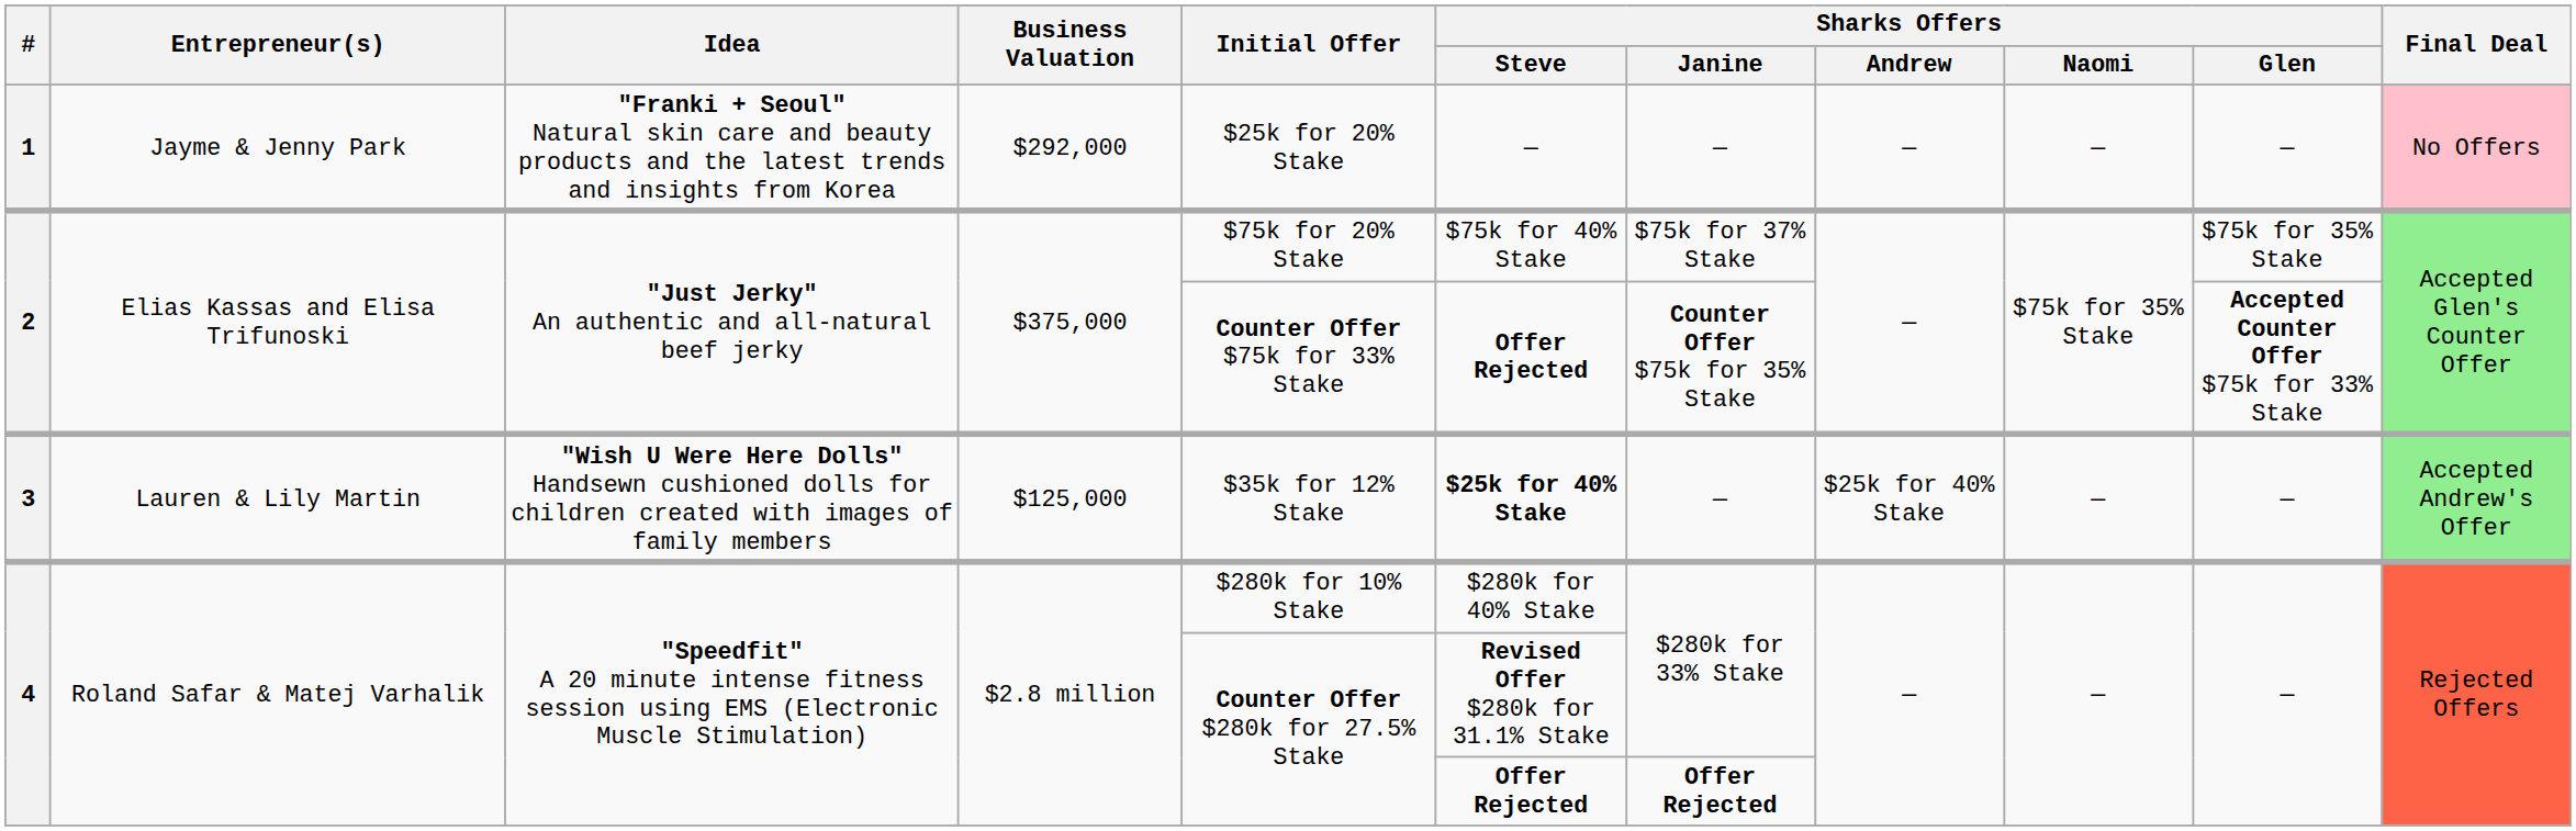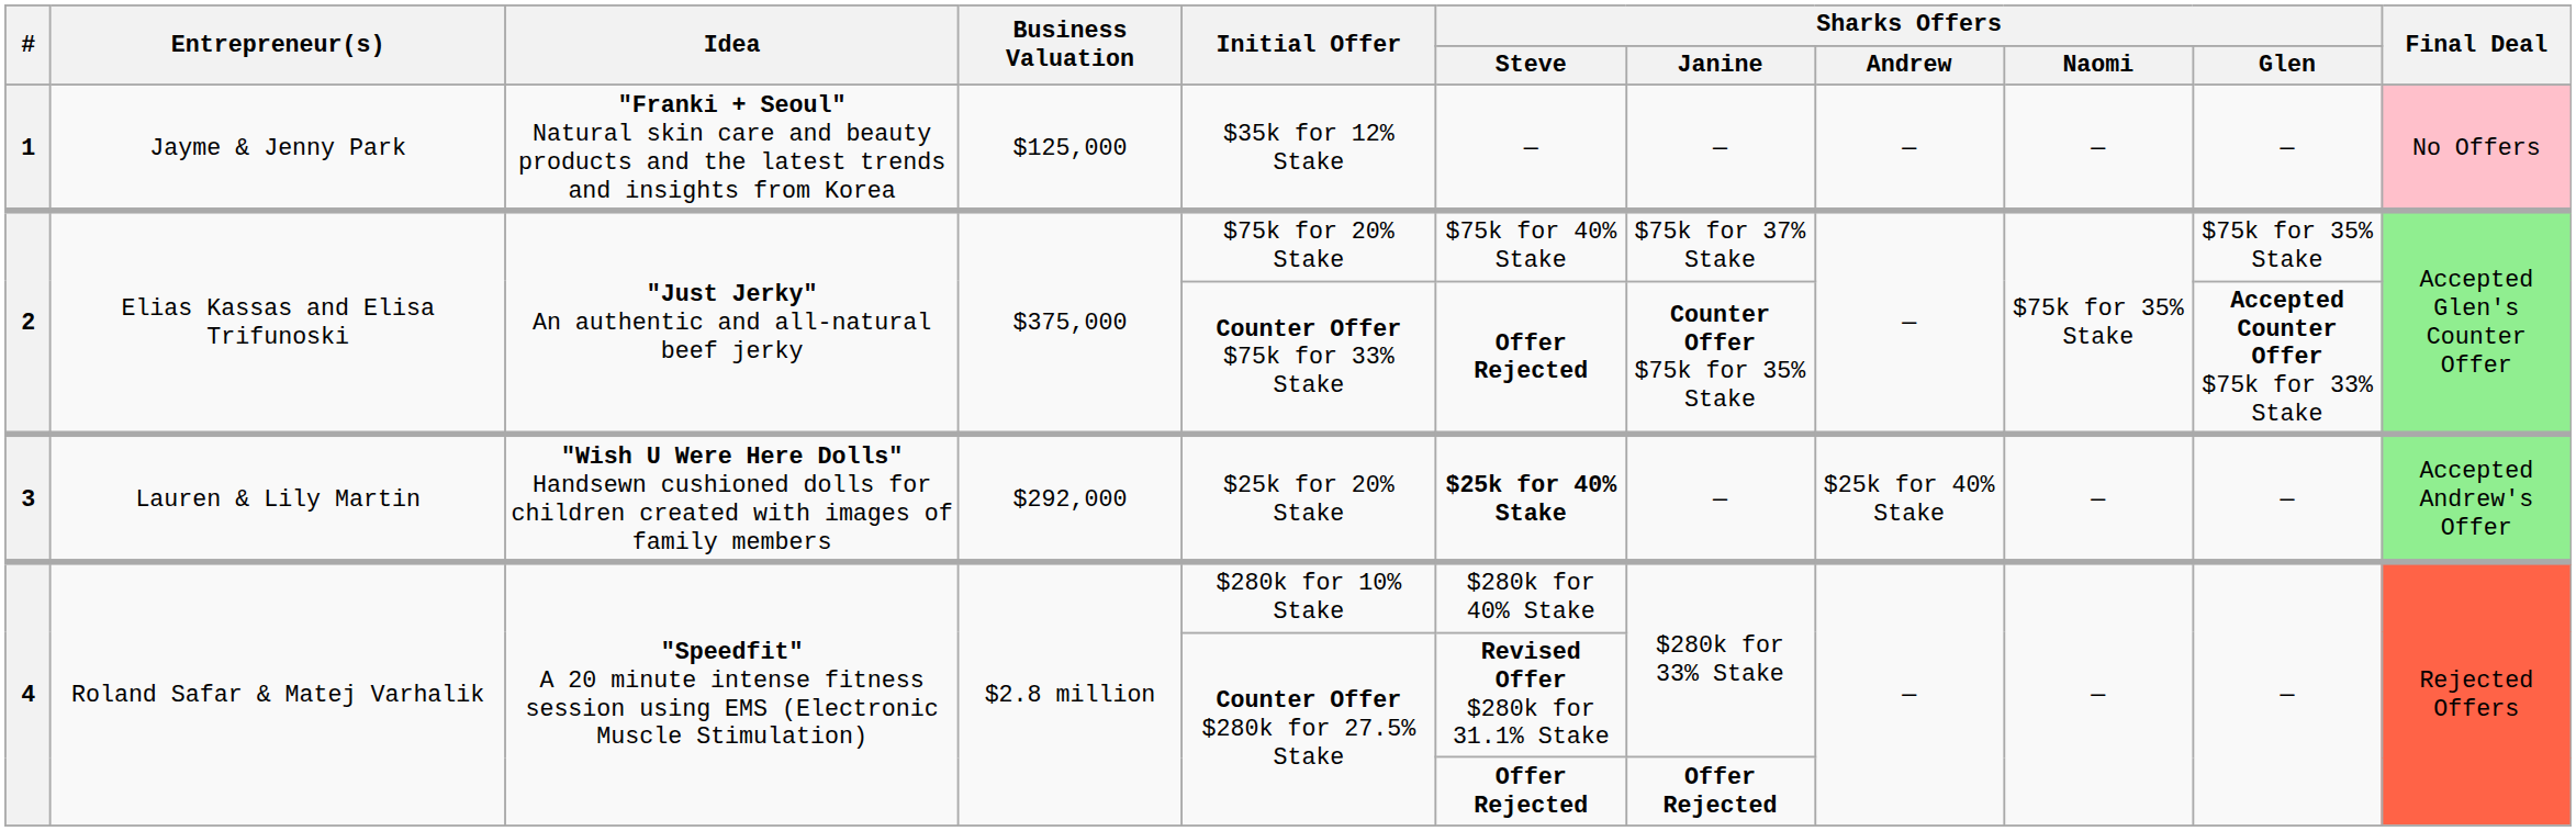1 | Business Valuation: $292,000 -> $125,000
1 | Initial Offer: $25k for 20% Stake -> $35k for 12% Stake
3 | Business Valuation: $125,000 -> $292,000
3 | Initial Offer: $35k for 12% Stake -> $25k for 20% Stake
